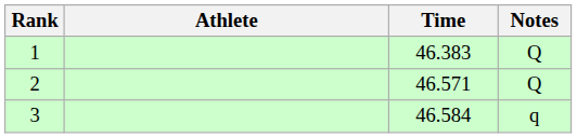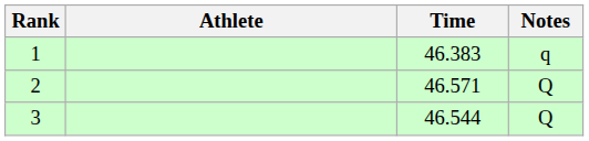1 | Notes: Q -> q
3 | Time: 46.584 -> 46.544
3 | Notes: q -> Q
